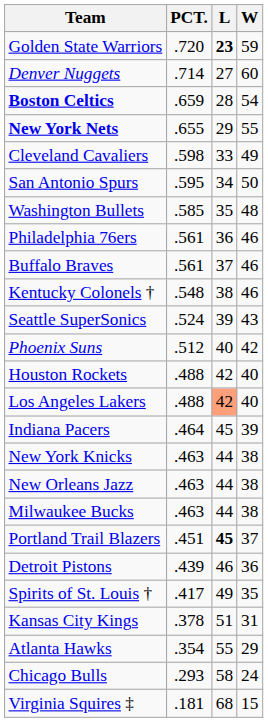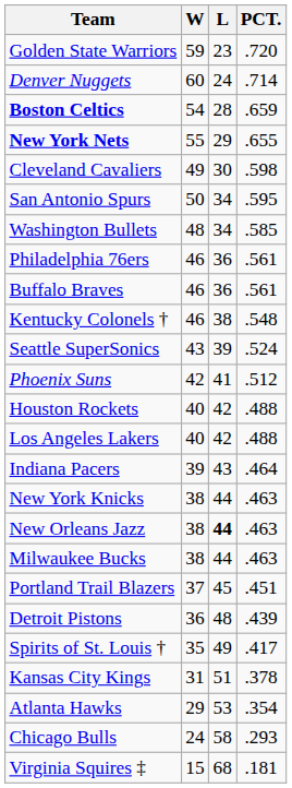columns swapped: W <-> PCT.
Golden State Warriors | L: bold -> normal
Denver Nuggets | L: 27 -> 24
Cleveland Cavaliers | L: 33 -> 30
Washington Bullets | L: 35 -> 34
Buffalo Braves | L: 37 -> 36
Phoenix Suns | L: 40 -> 41
Los Angeles Lakers | L: lightsalmon background -> no background
Indiana Pacers | L: 45 -> 43
New Orleans Jazz | L: normal -> bold
Portland Trail Blazers | L: bold -> normal
Detroit Pistons | L: 46 -> 48
Atlanta Hawks | L: 55 -> 53
